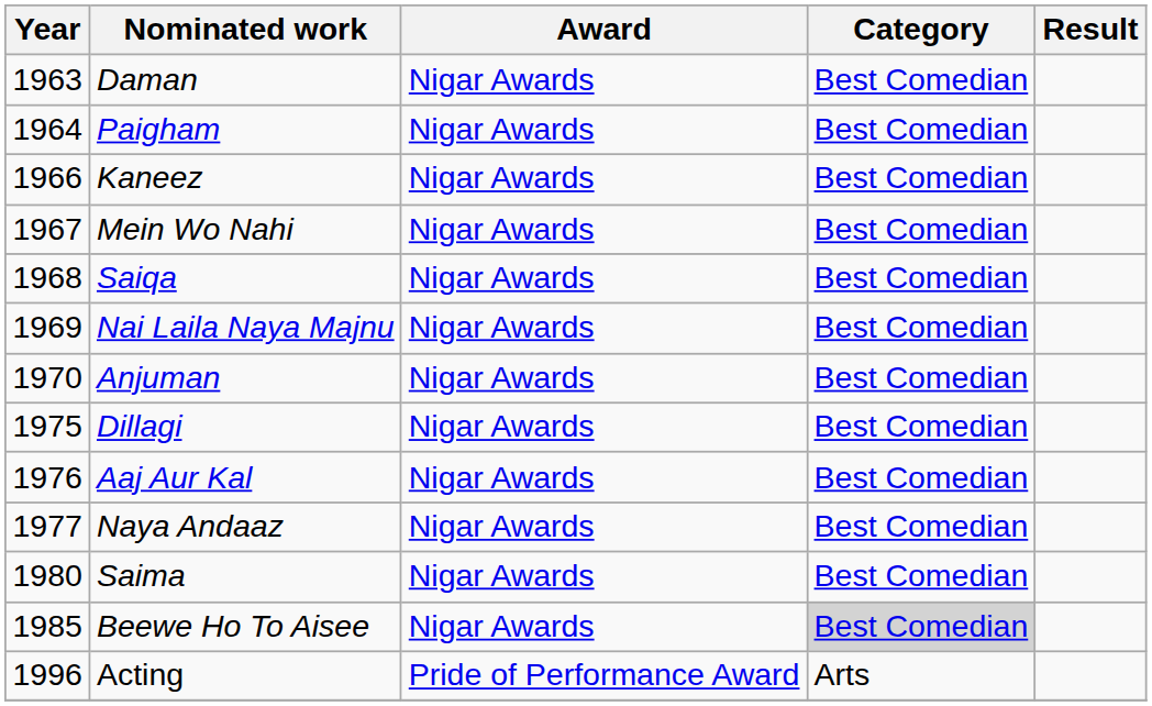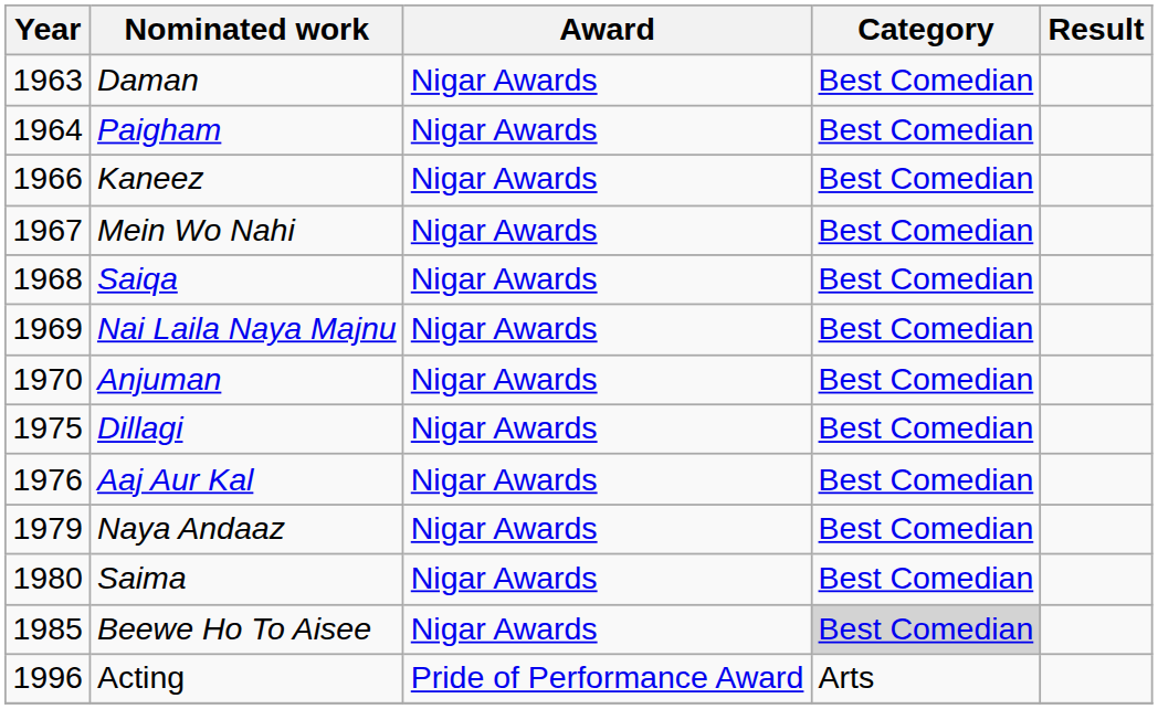Naya Andaaz | Year: 1977 -> 1979
